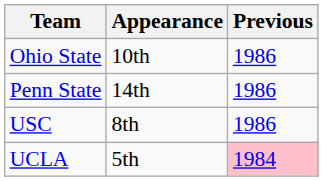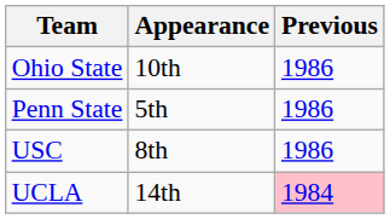Penn State | Appearance: 14th -> 5th
UCLA | Appearance: 5th -> 14th
